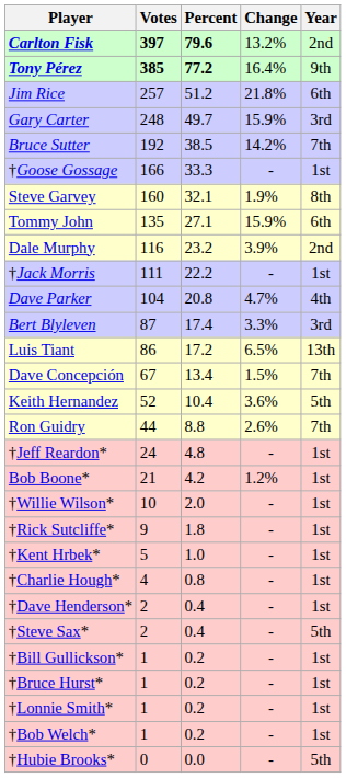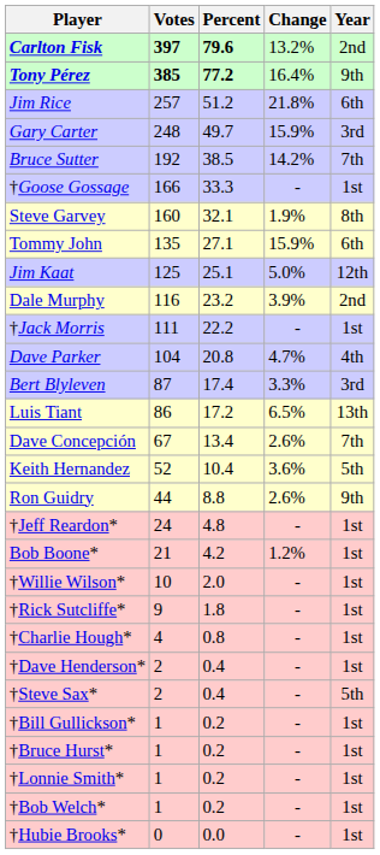+ row: Jim Kaat | 125 | 25.1 | 5.0% | 12th
Dave Concepción | Change: 1.5% -> 2.6%
Ron Guidry | Year: 7th -> 9th
- row: †Kent Hrbek* | 5 | 1.0 | - | 1st
†Hubie Brooks* | Year: 5th -> 1st
